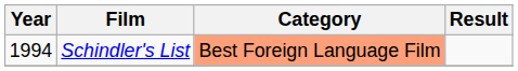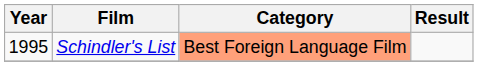Schindler's List | Year: 1994 -> 1995
